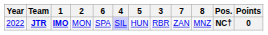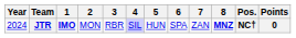columns swapped: 3 <-> 6
JTR | Year: 2022 -> 2024
JTR | 8: normal -> bold
